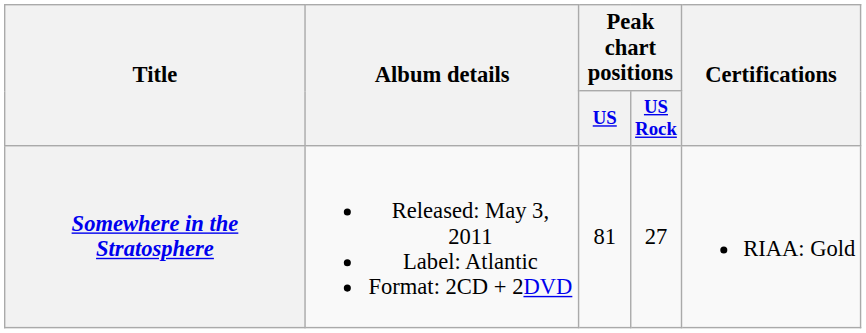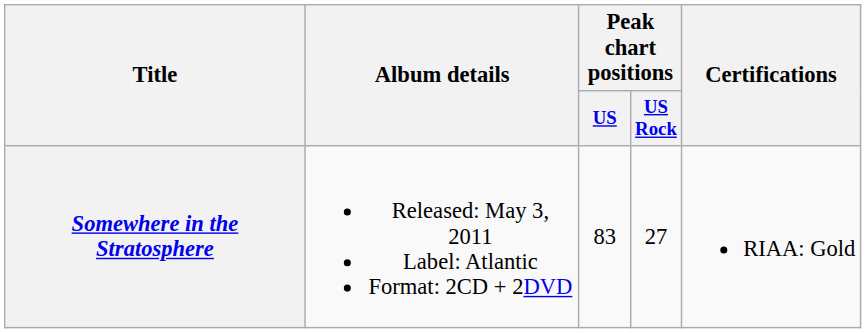Somewhere in the Stratosphere | Peak chart positions / US: 81 -> 83
